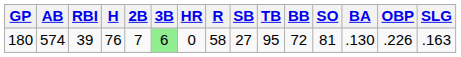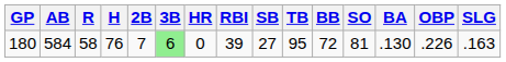columns swapped: R <-> RBI
180 | AB: 574 -> 584
